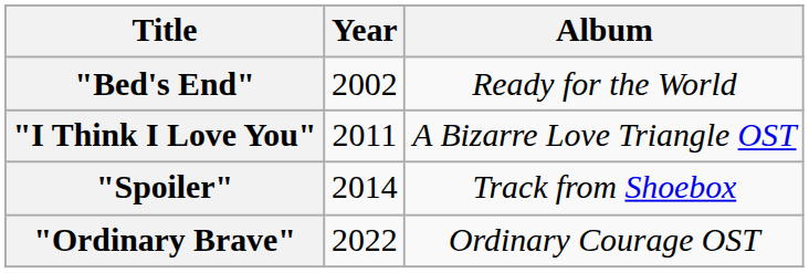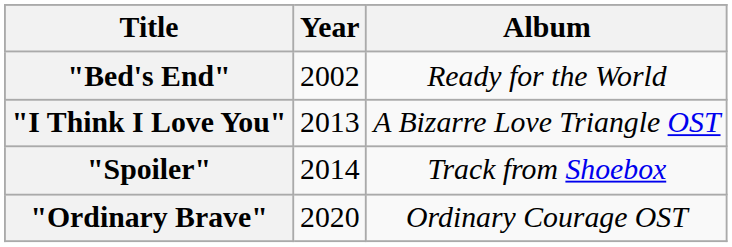"I Think I Love You" | Year: 2011 -> 2013
"Ordinary Brave" | Year: 2022 -> 2020
